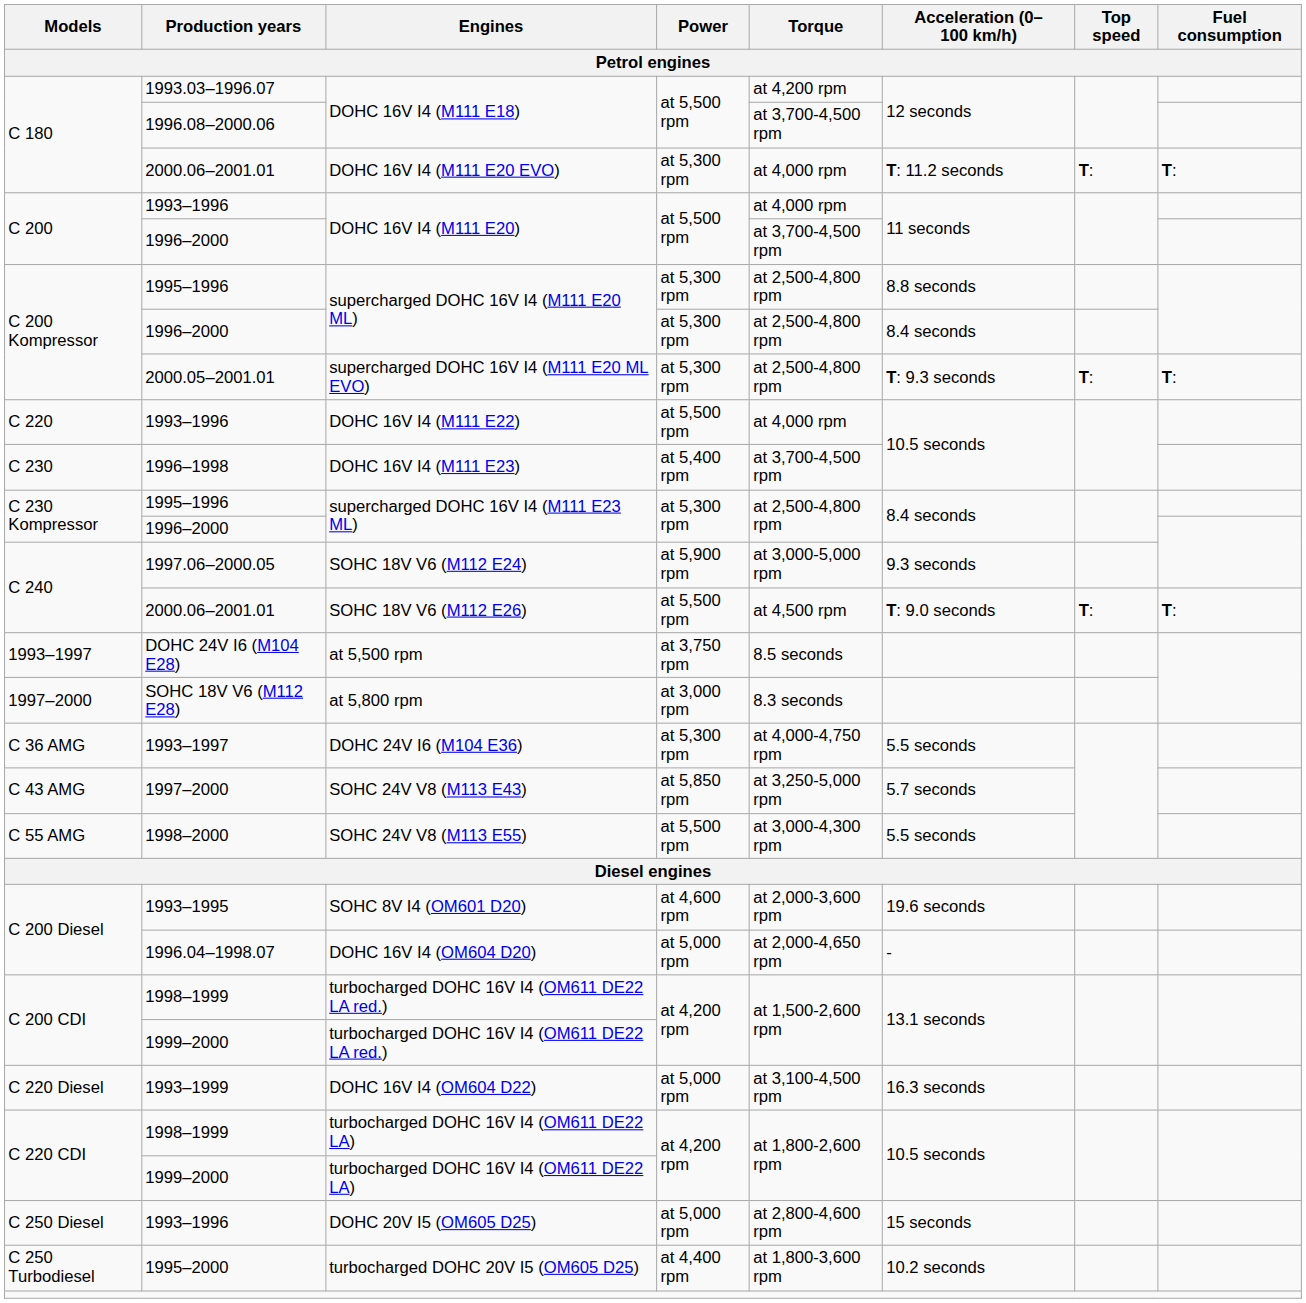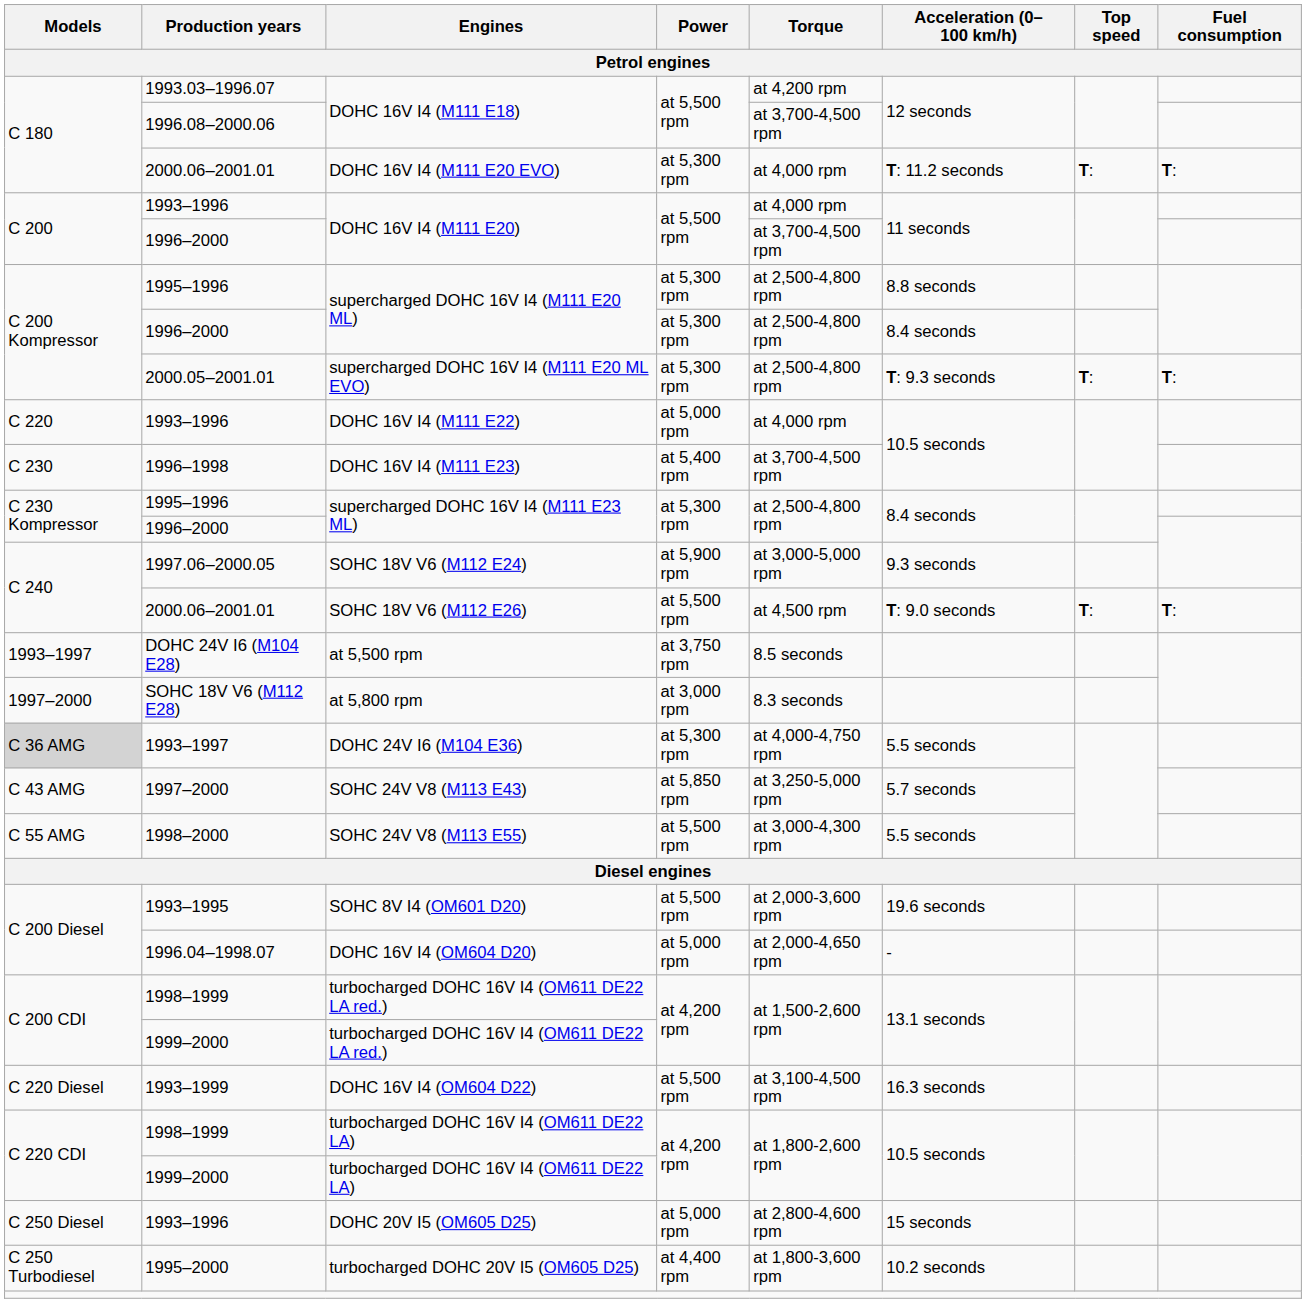DOHC 16V I4 (M111 E22) | Power: at 5,500 rpm -> at 5,000 rpm
DOHC 24V I6 (M104 E36) | Models: no background -> lightgrey background
SOHC 8V I4 (OM601 D20) | Power: at 4,600 rpm -> at 5,500 rpm
DOHC 16V I4 (OM604 D22) | Power: at 5,000 rpm -> at 5,500 rpm
